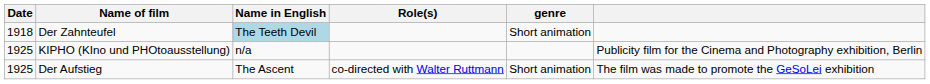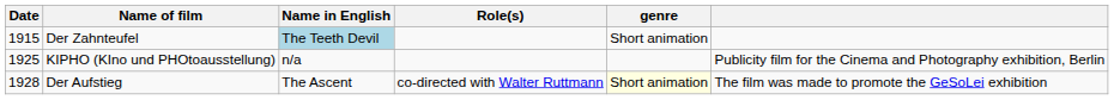Der Zahnteufel | Date: 1918 -> 1915
Der Aufstieg | Date: 1925 -> 1928
Der Aufstieg | genre: no background -> lightyellow background
